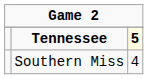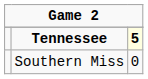Southern Miss | column 3: 4 -> 0
